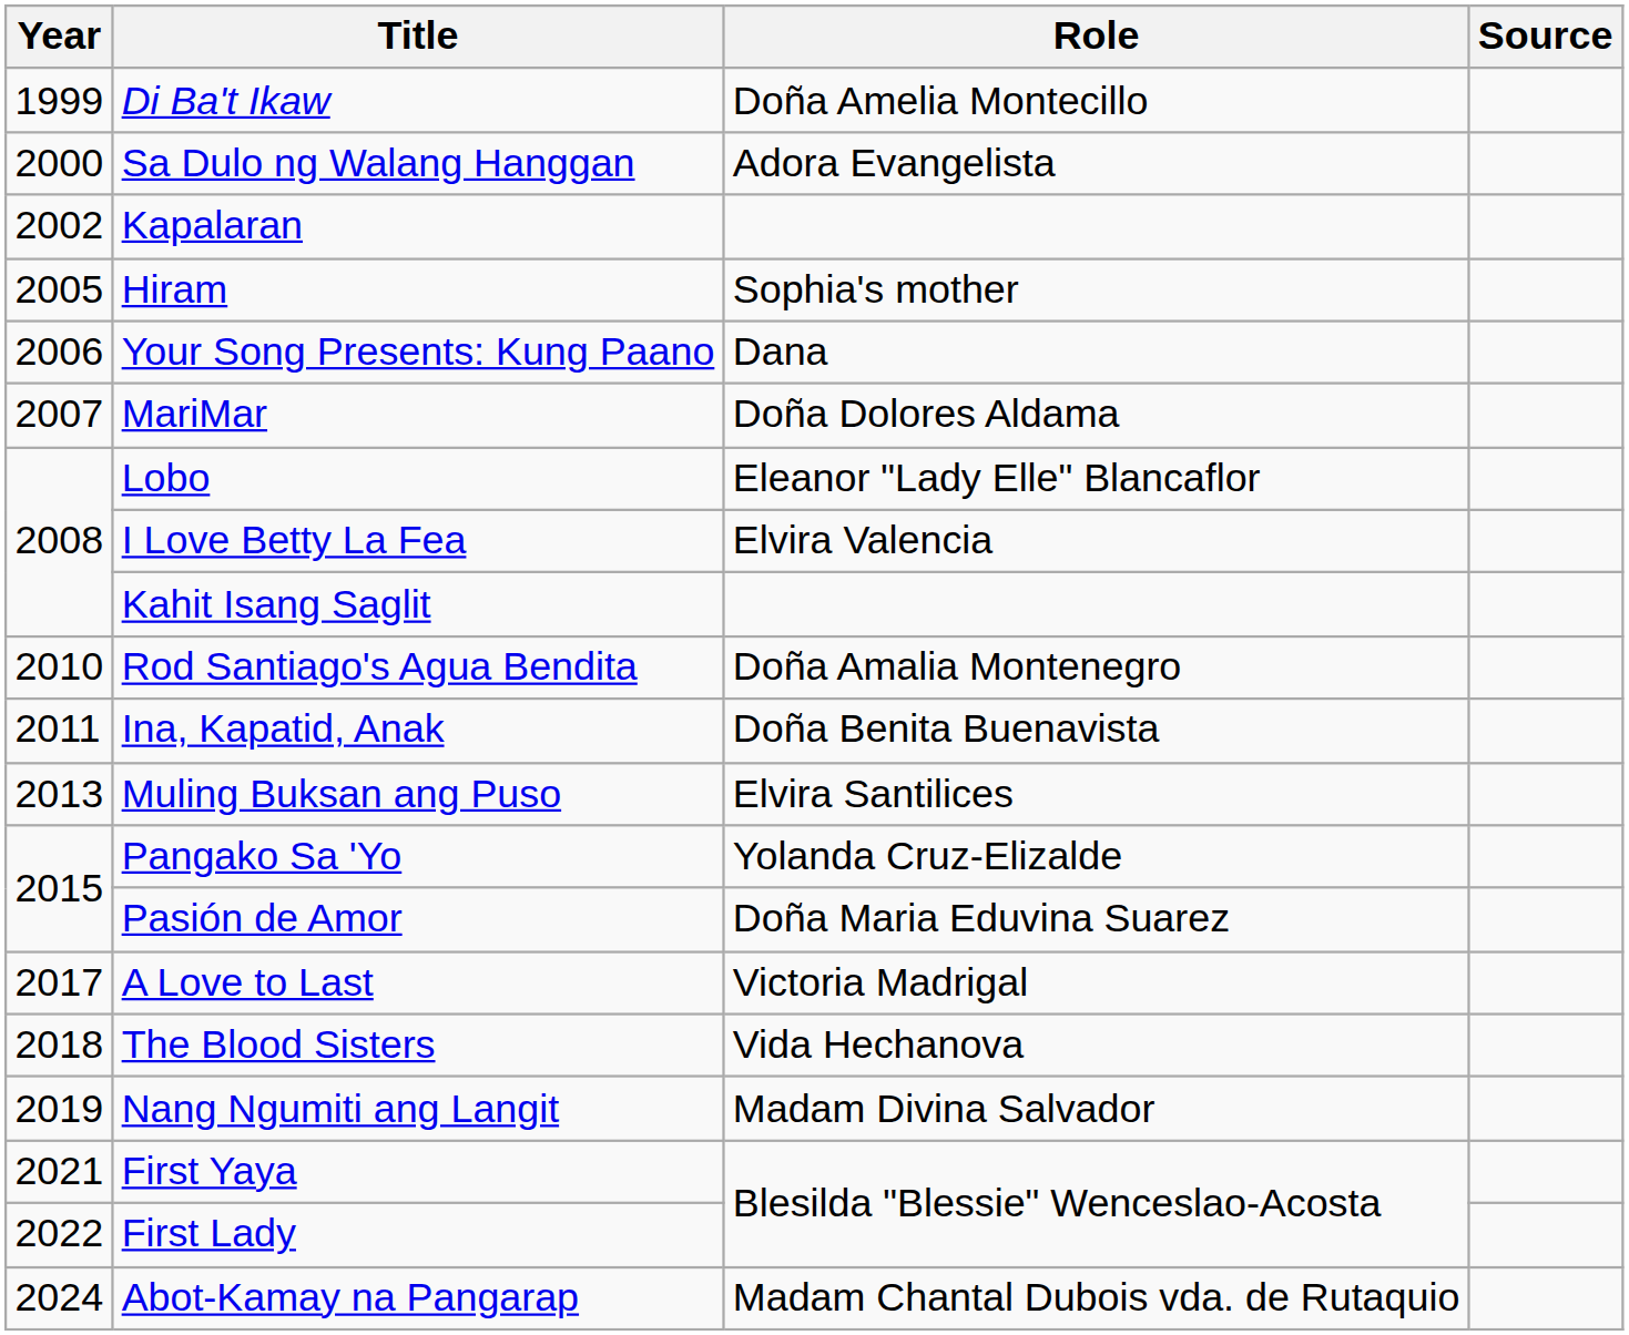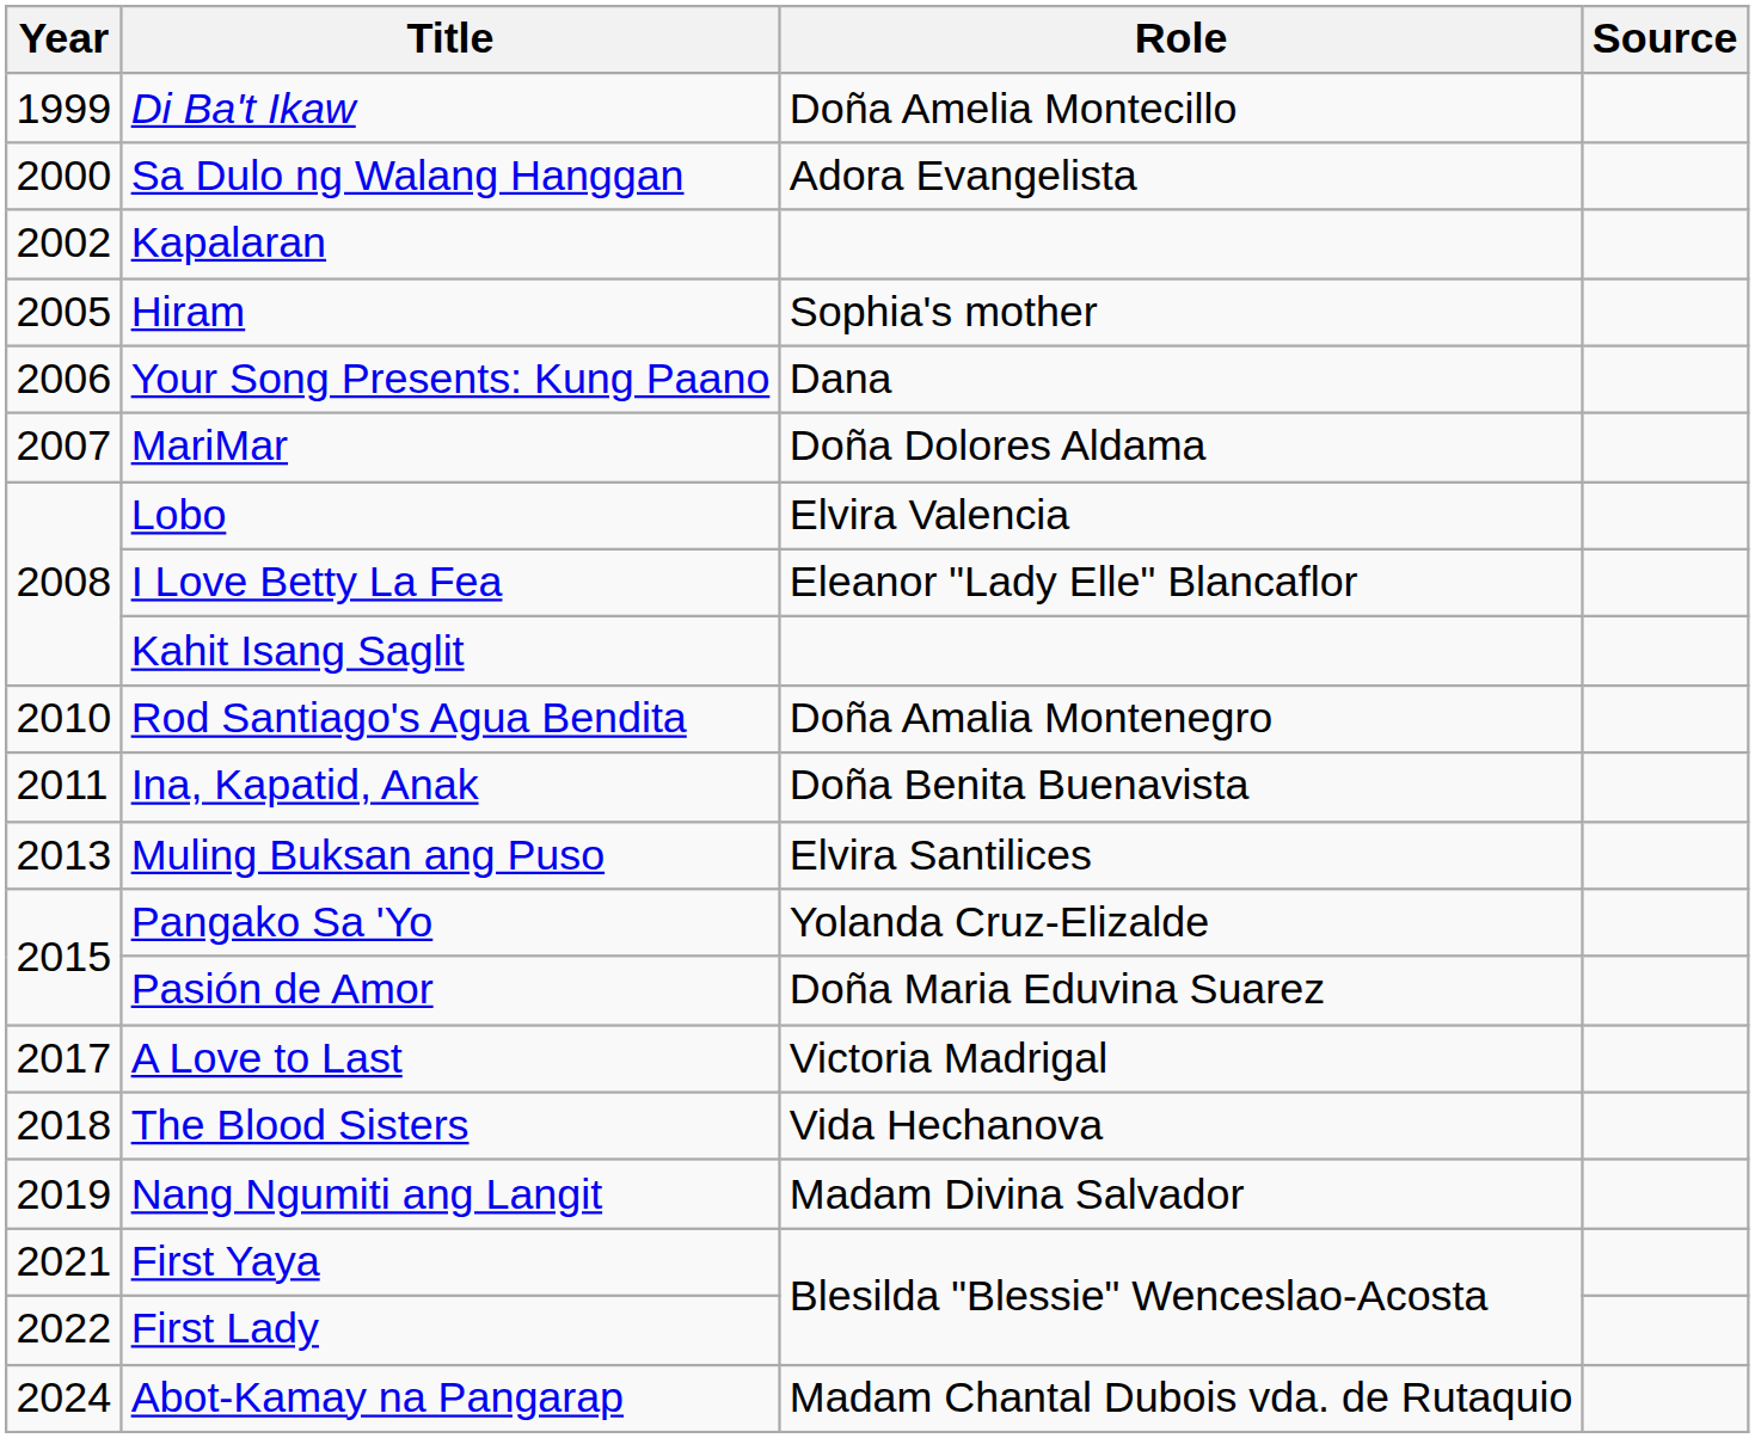Lobo | Role: Eleanor "Lady Elle" Blancaflor -> Elvira Valencia
I Love Betty La Fea | Role: Elvira Valencia -> Eleanor "Lady Elle" Blancaflor
